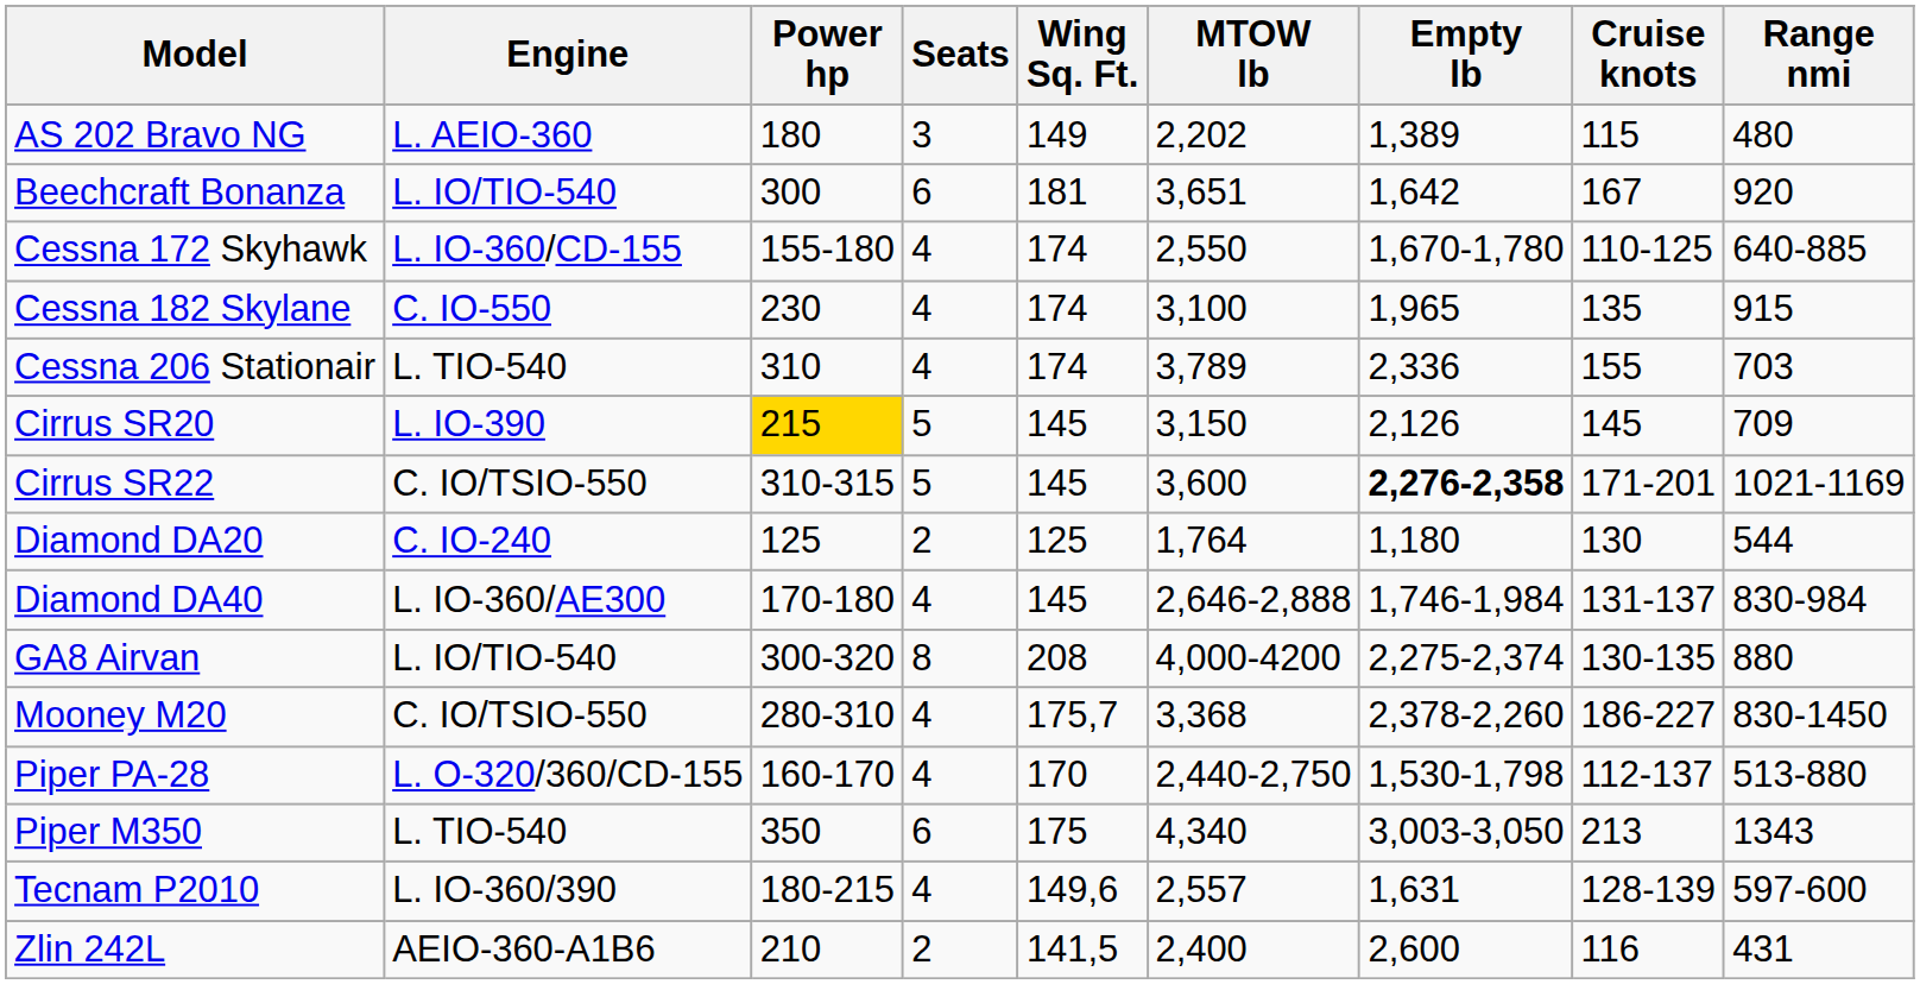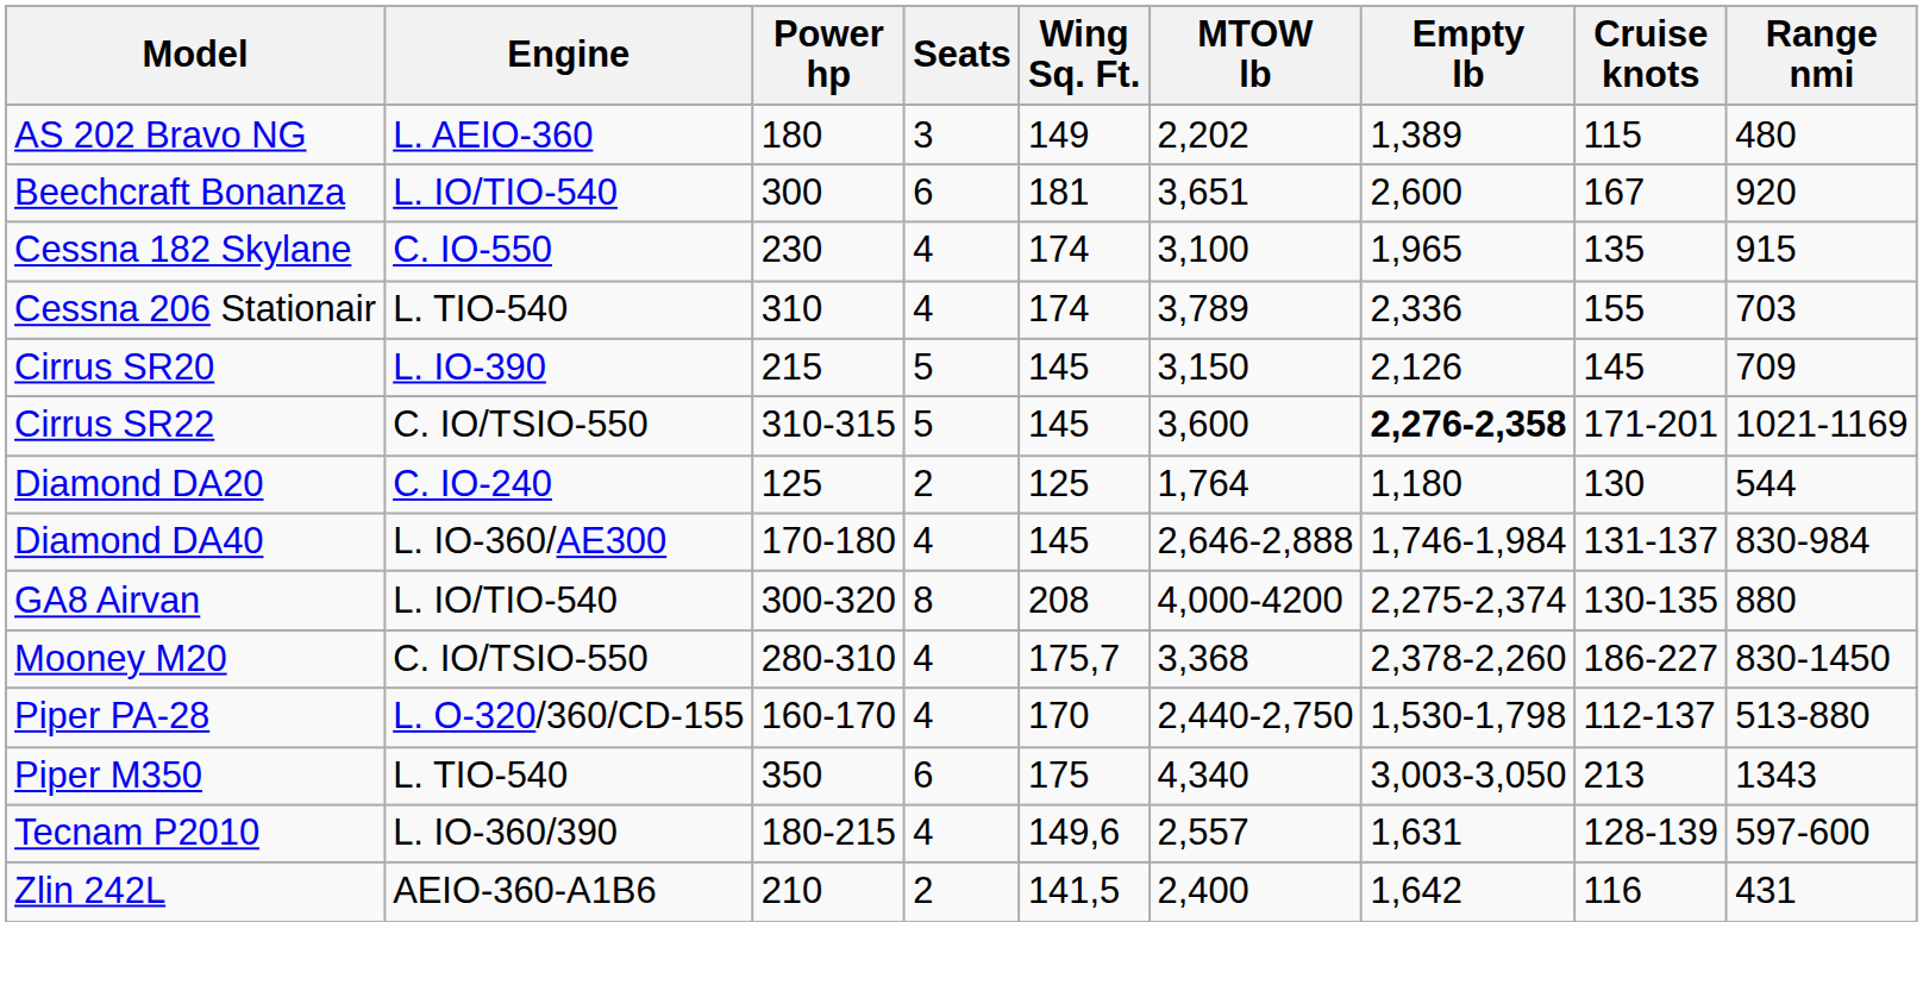Beechcraft Bonanza | Empty lb: 1,642 -> 2,600
- row: Cessna 172 Skyhawk | L. IO-360/CD-155 | 155-180 | 4 | 174 | 2,550 | 1,670-1,780 | 110-125 | 640-885
Cirrus SR20 | Power hp: gold background -> no background
Zlin 242L | Empty lb: 2,600 -> 1,642
